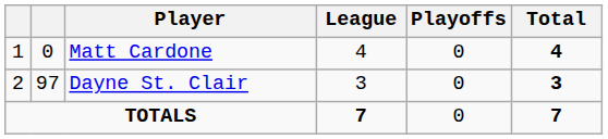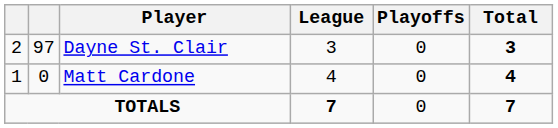rows swapped: Matt Cardone <-> Dayne St. Clair
